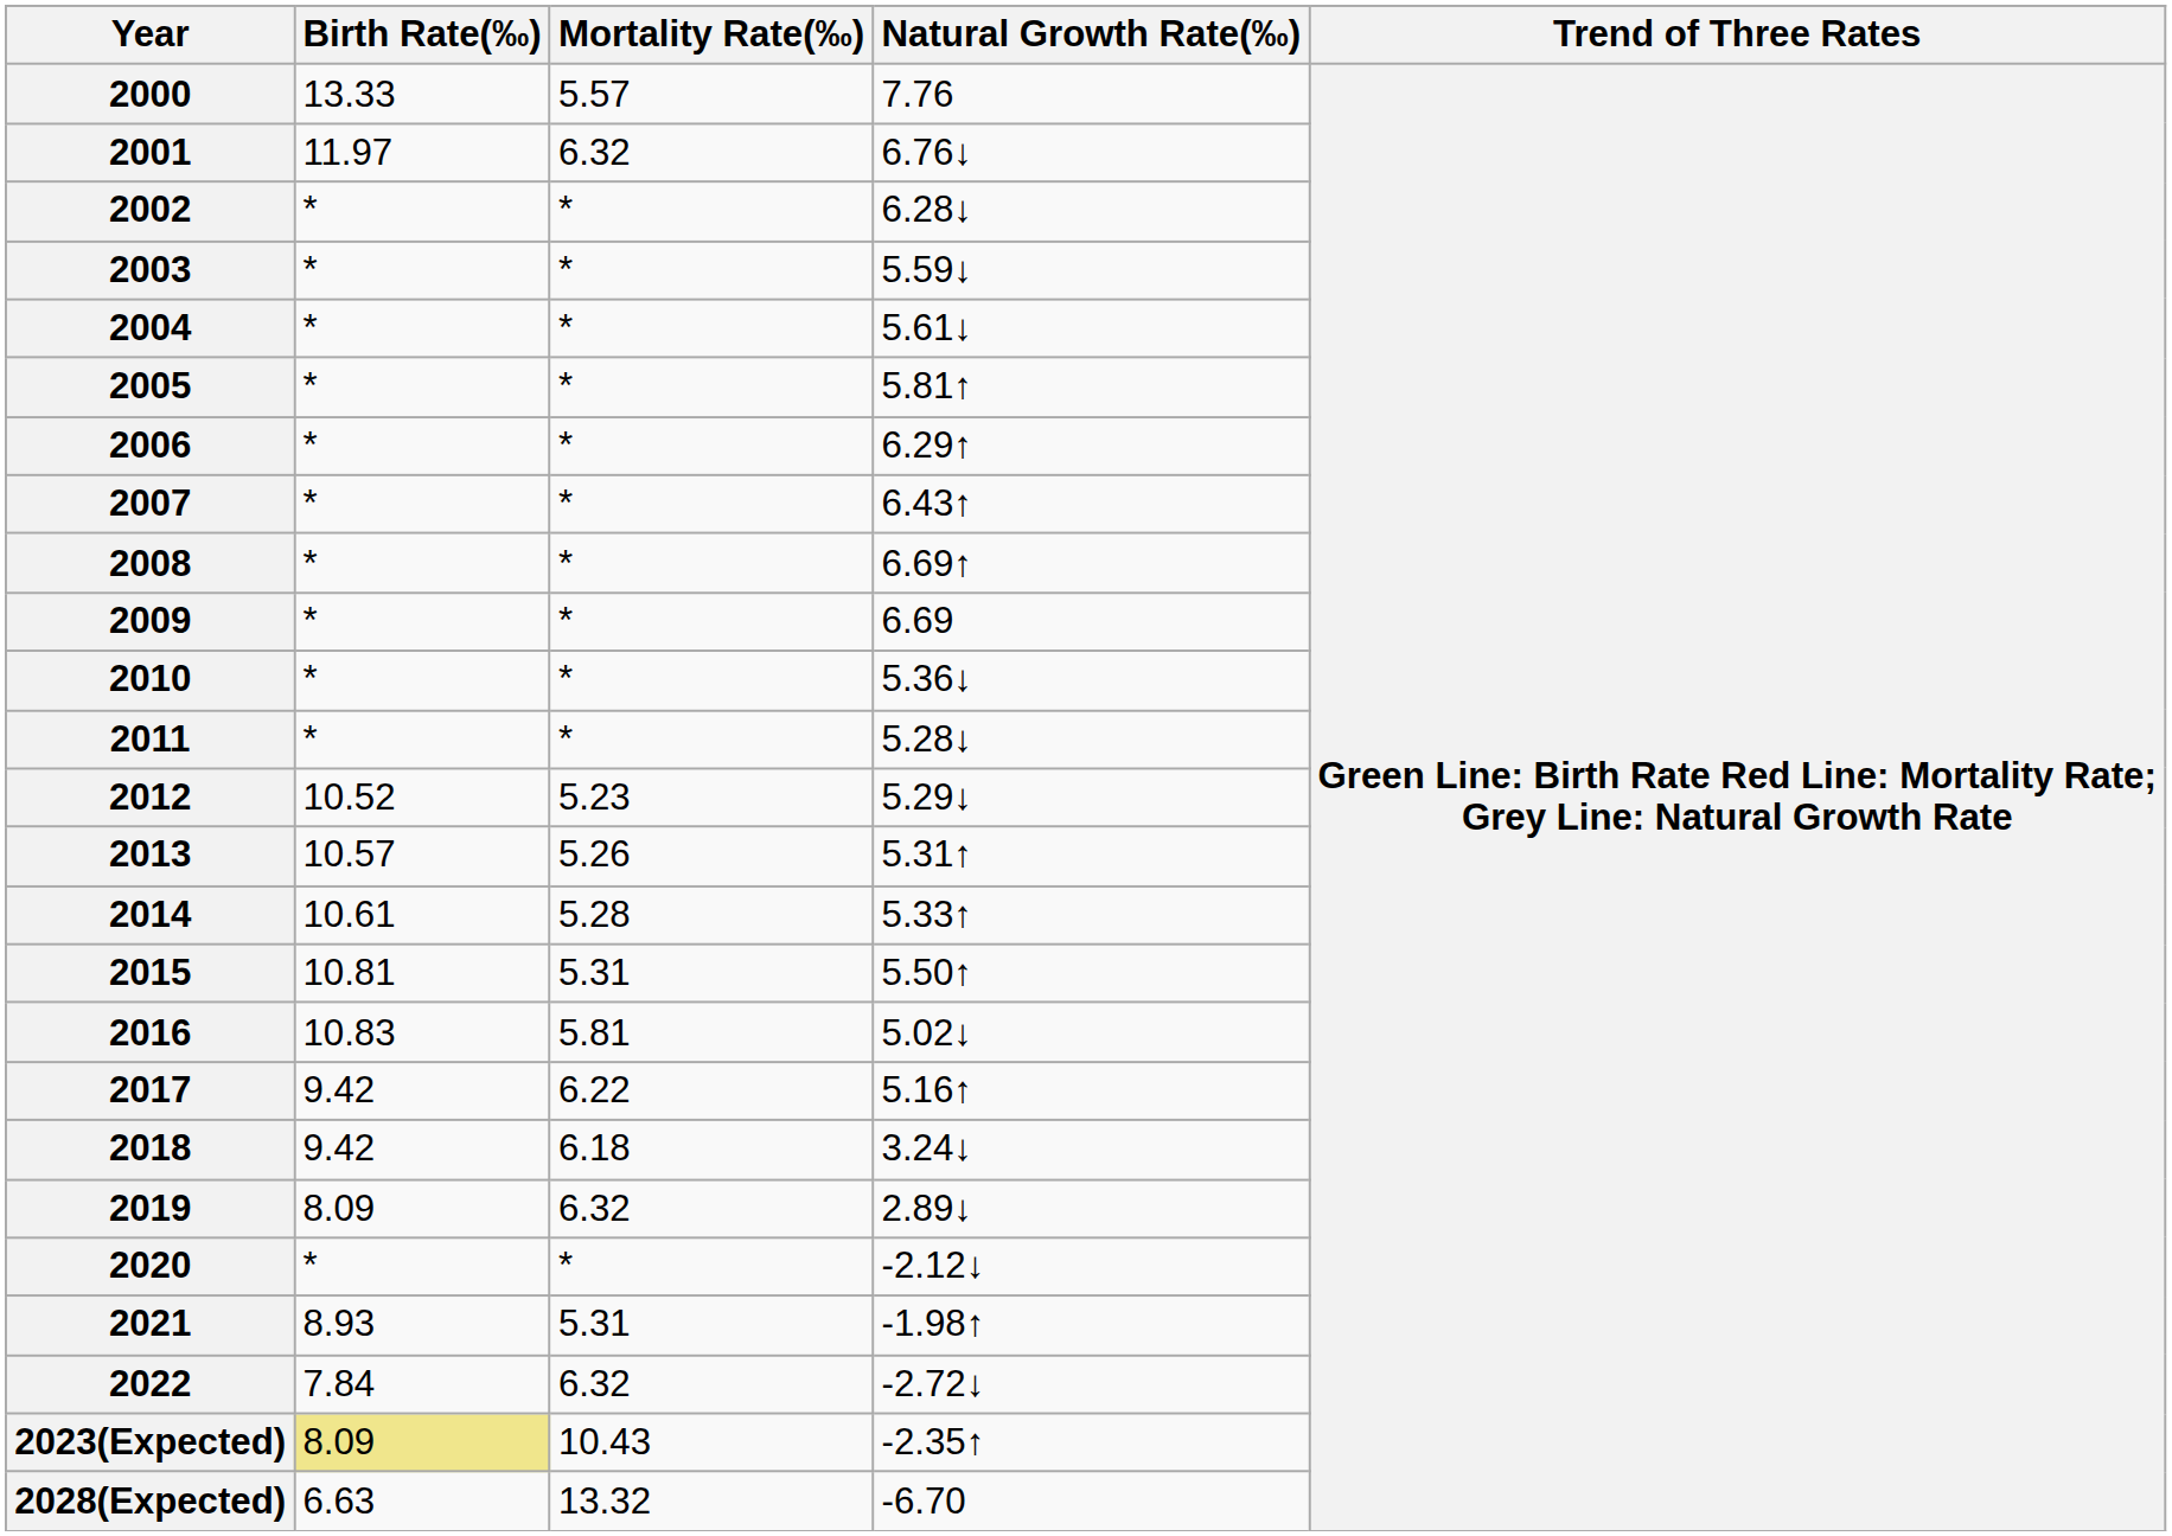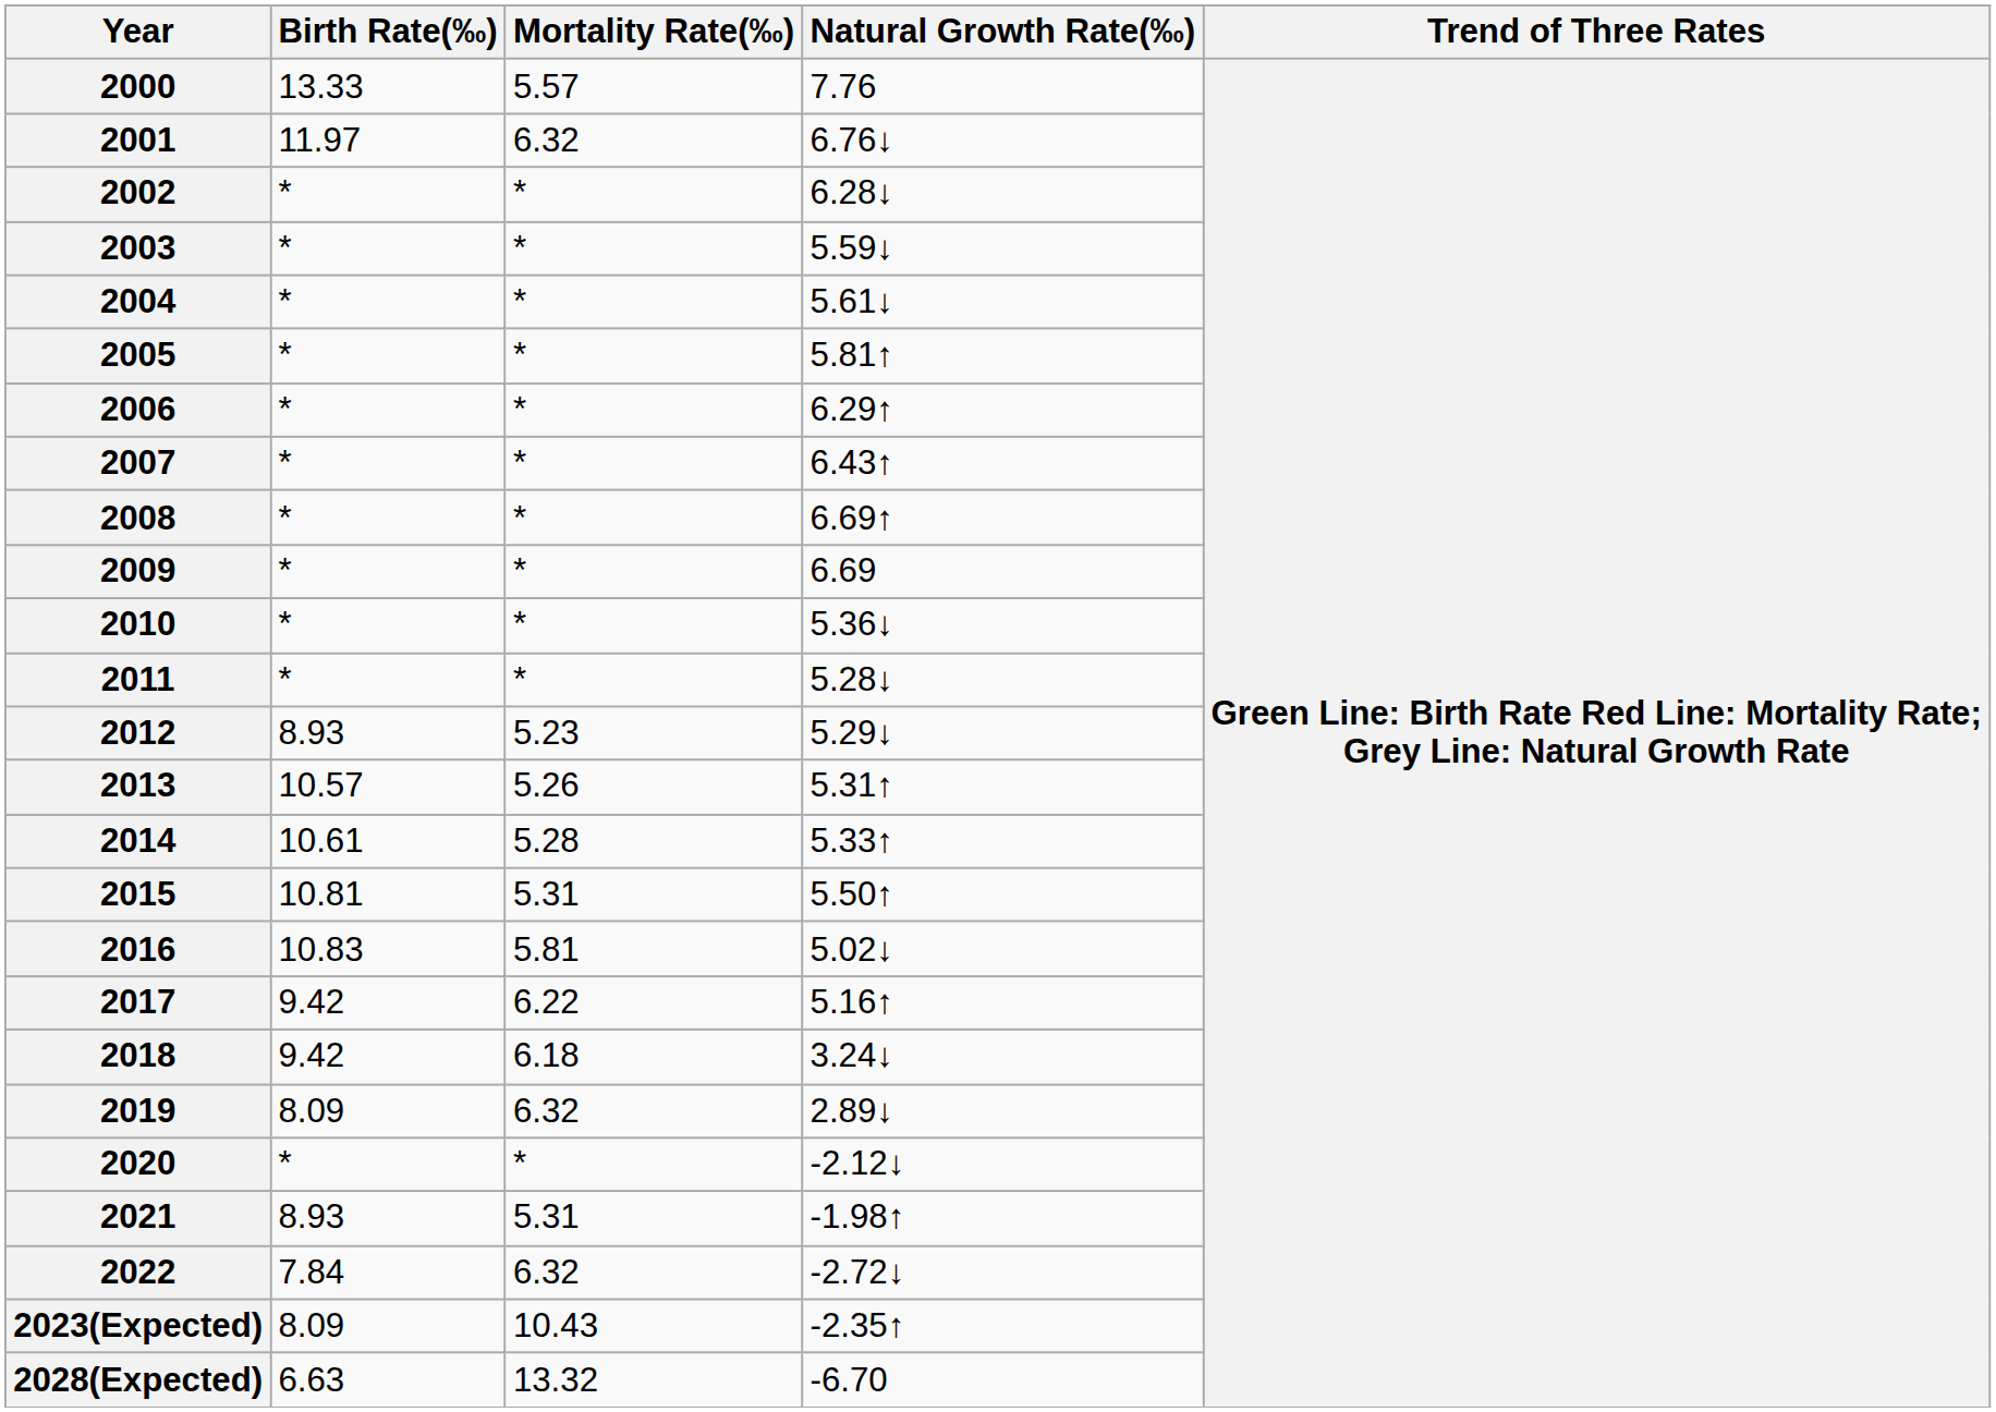2012 | Birth Rate(‰): 10.52 -> 8.93
2023(Expected) | Birth Rate(‰): khaki background -> no background
